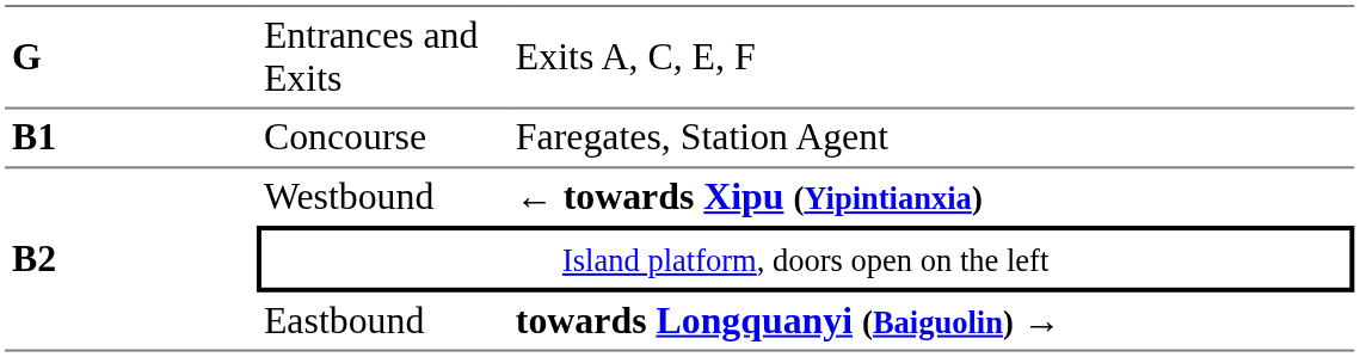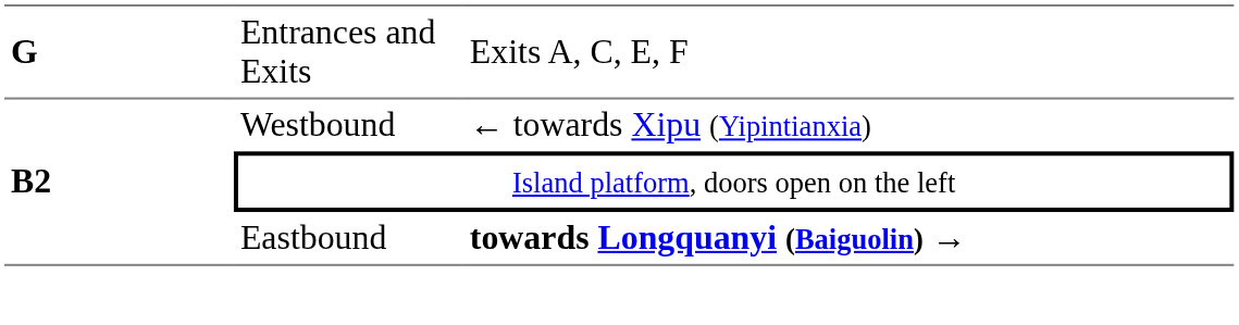- row: B1 | Concourse | Faregates, Station Agent
Westbound | column 3: bold -> normal
